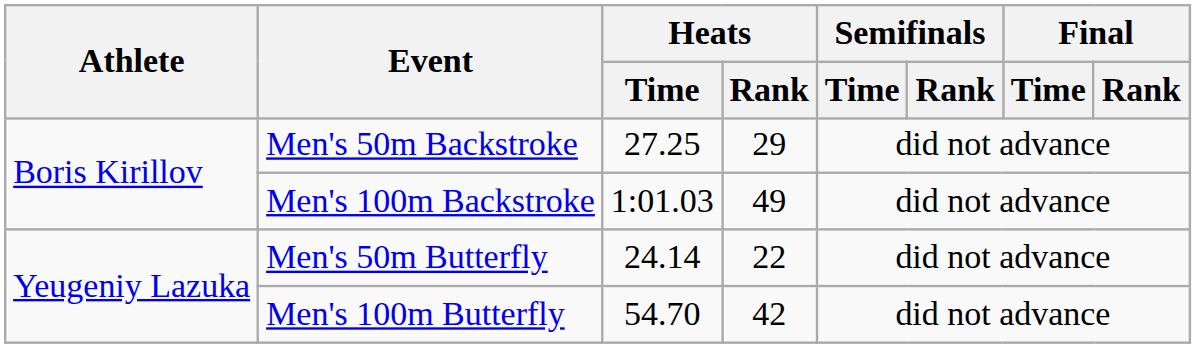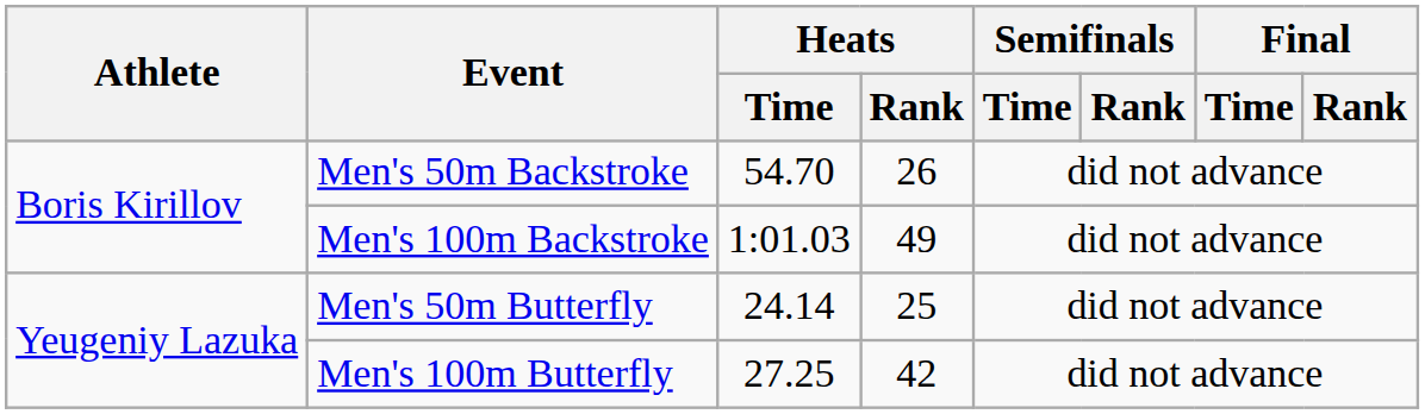Men's 50m Backstroke | Heats / Time: 27.25 -> 54.70
Men's 50m Backstroke | Heats / Rank: 29 -> 26
Men's 50m Butterfly | Heats / Rank: 22 -> 25
Men's 100m Butterfly | Heats / Time: 54.70 -> 27.25
